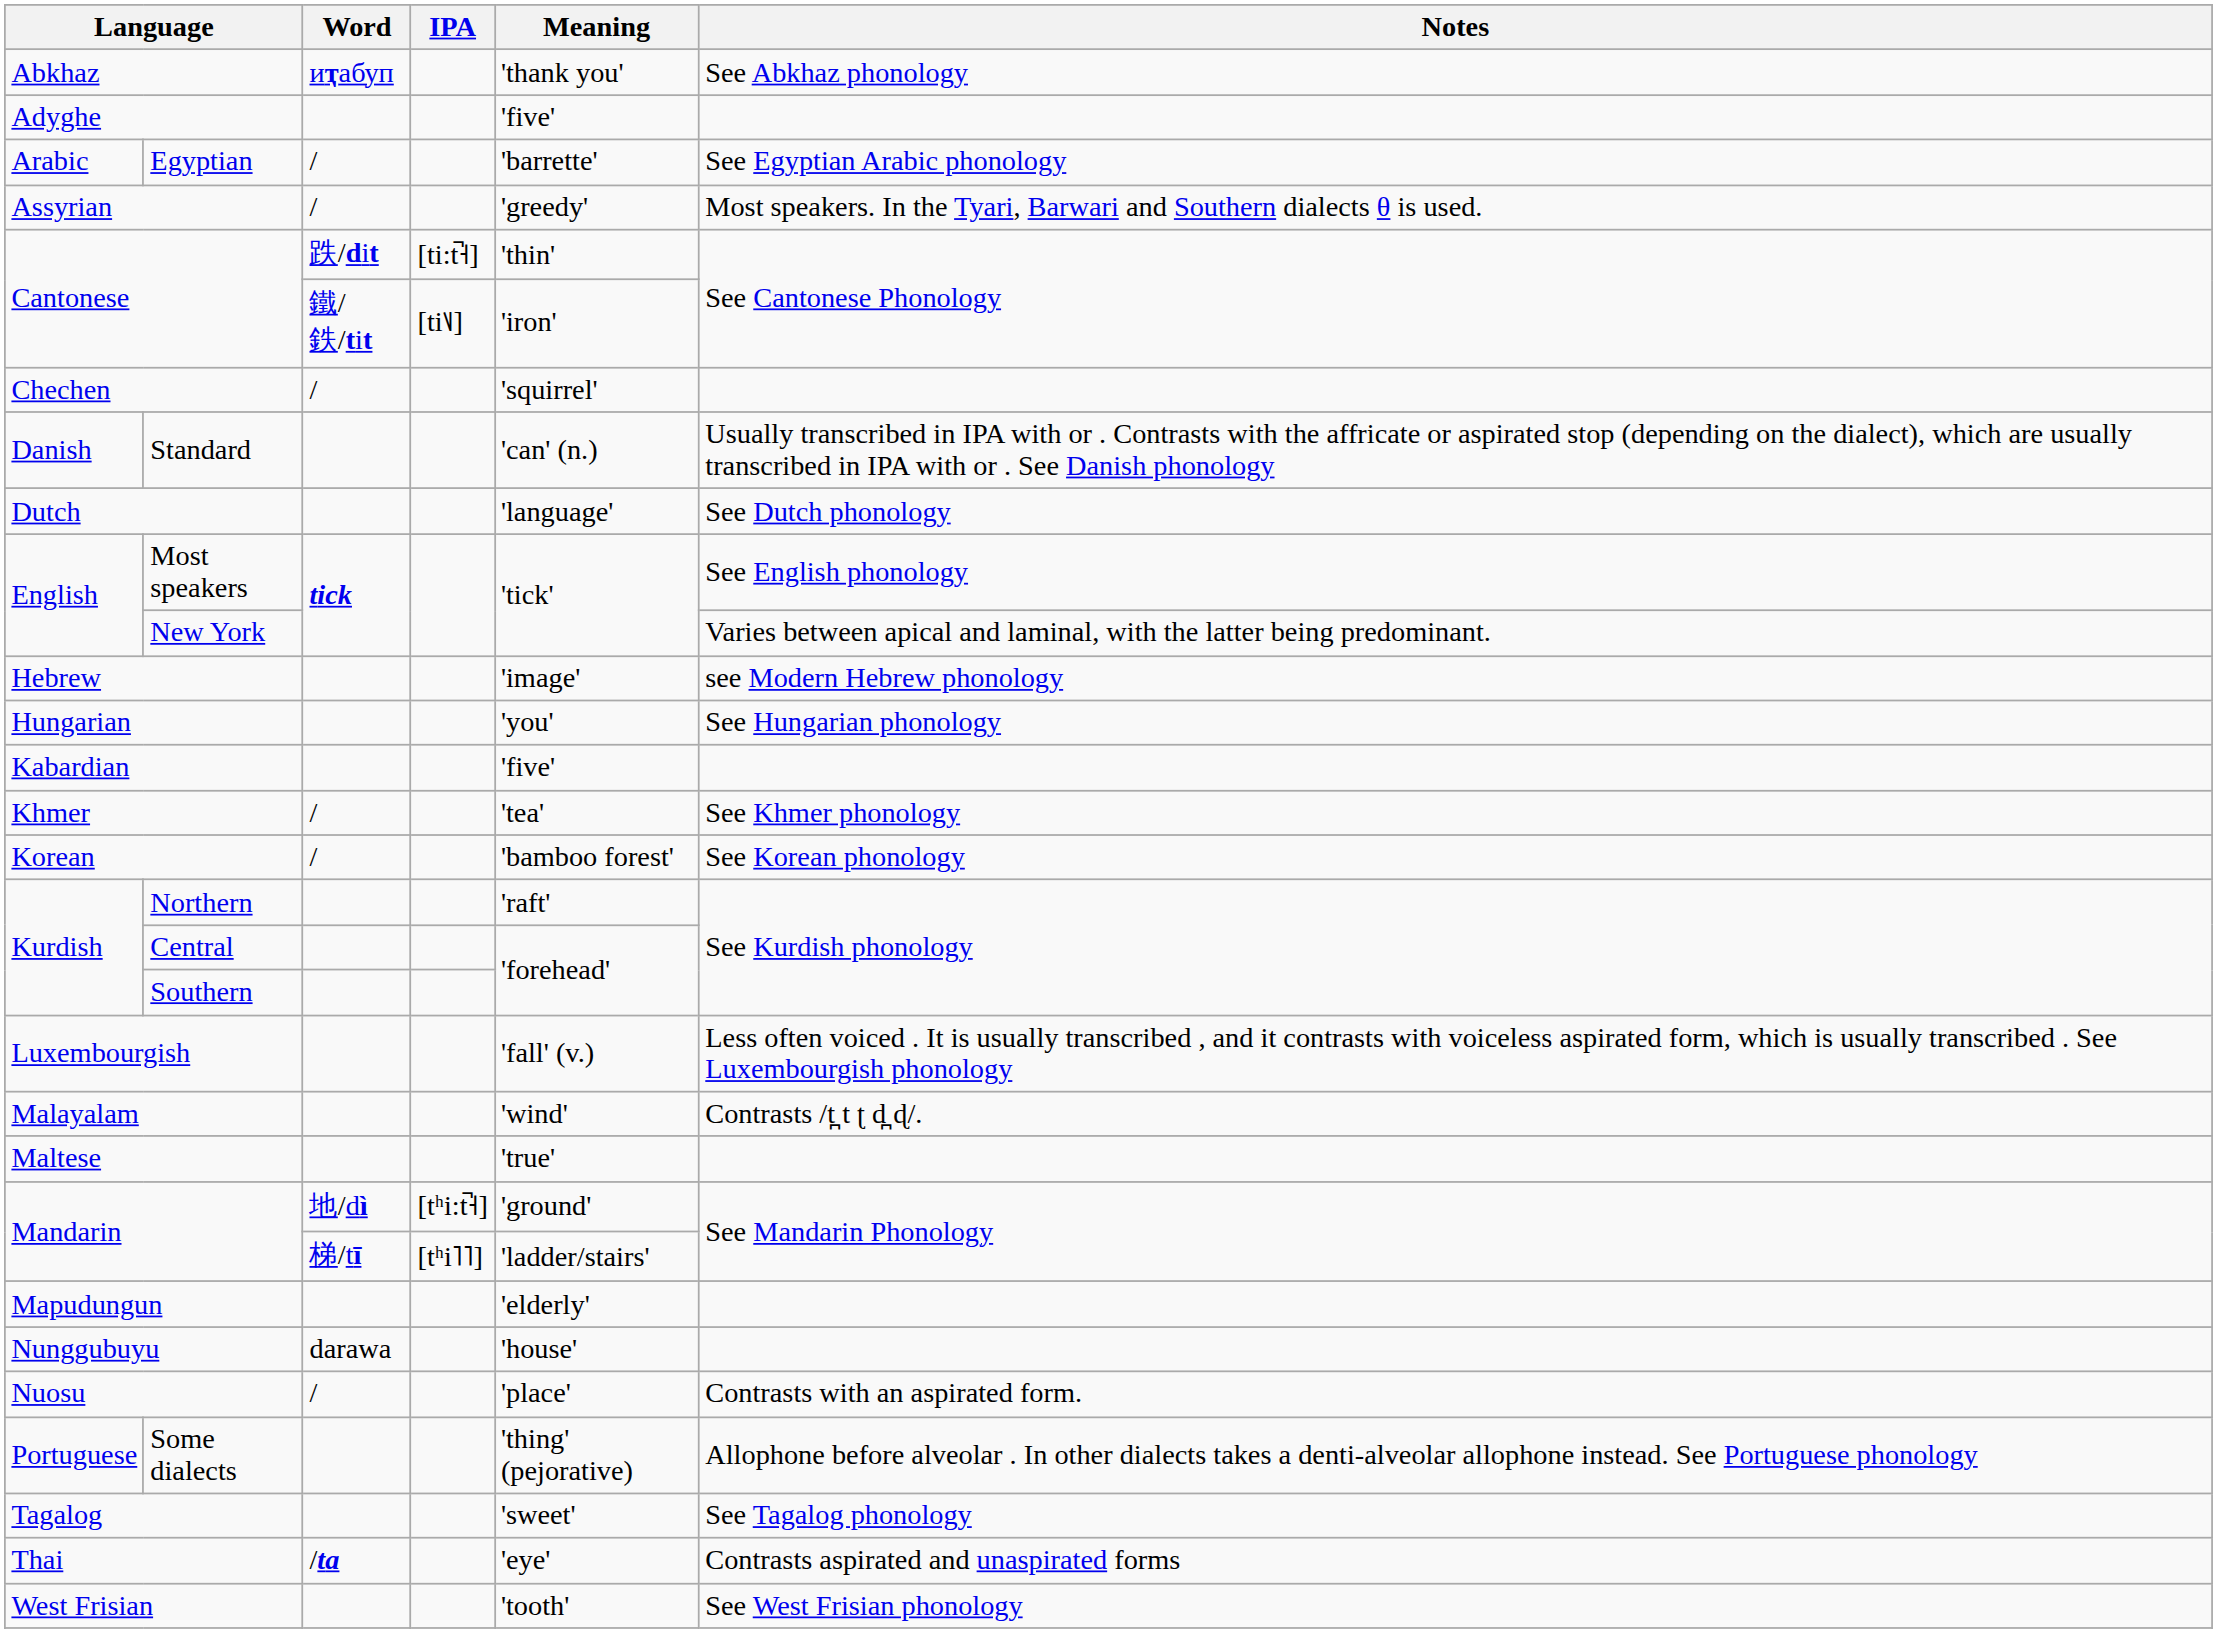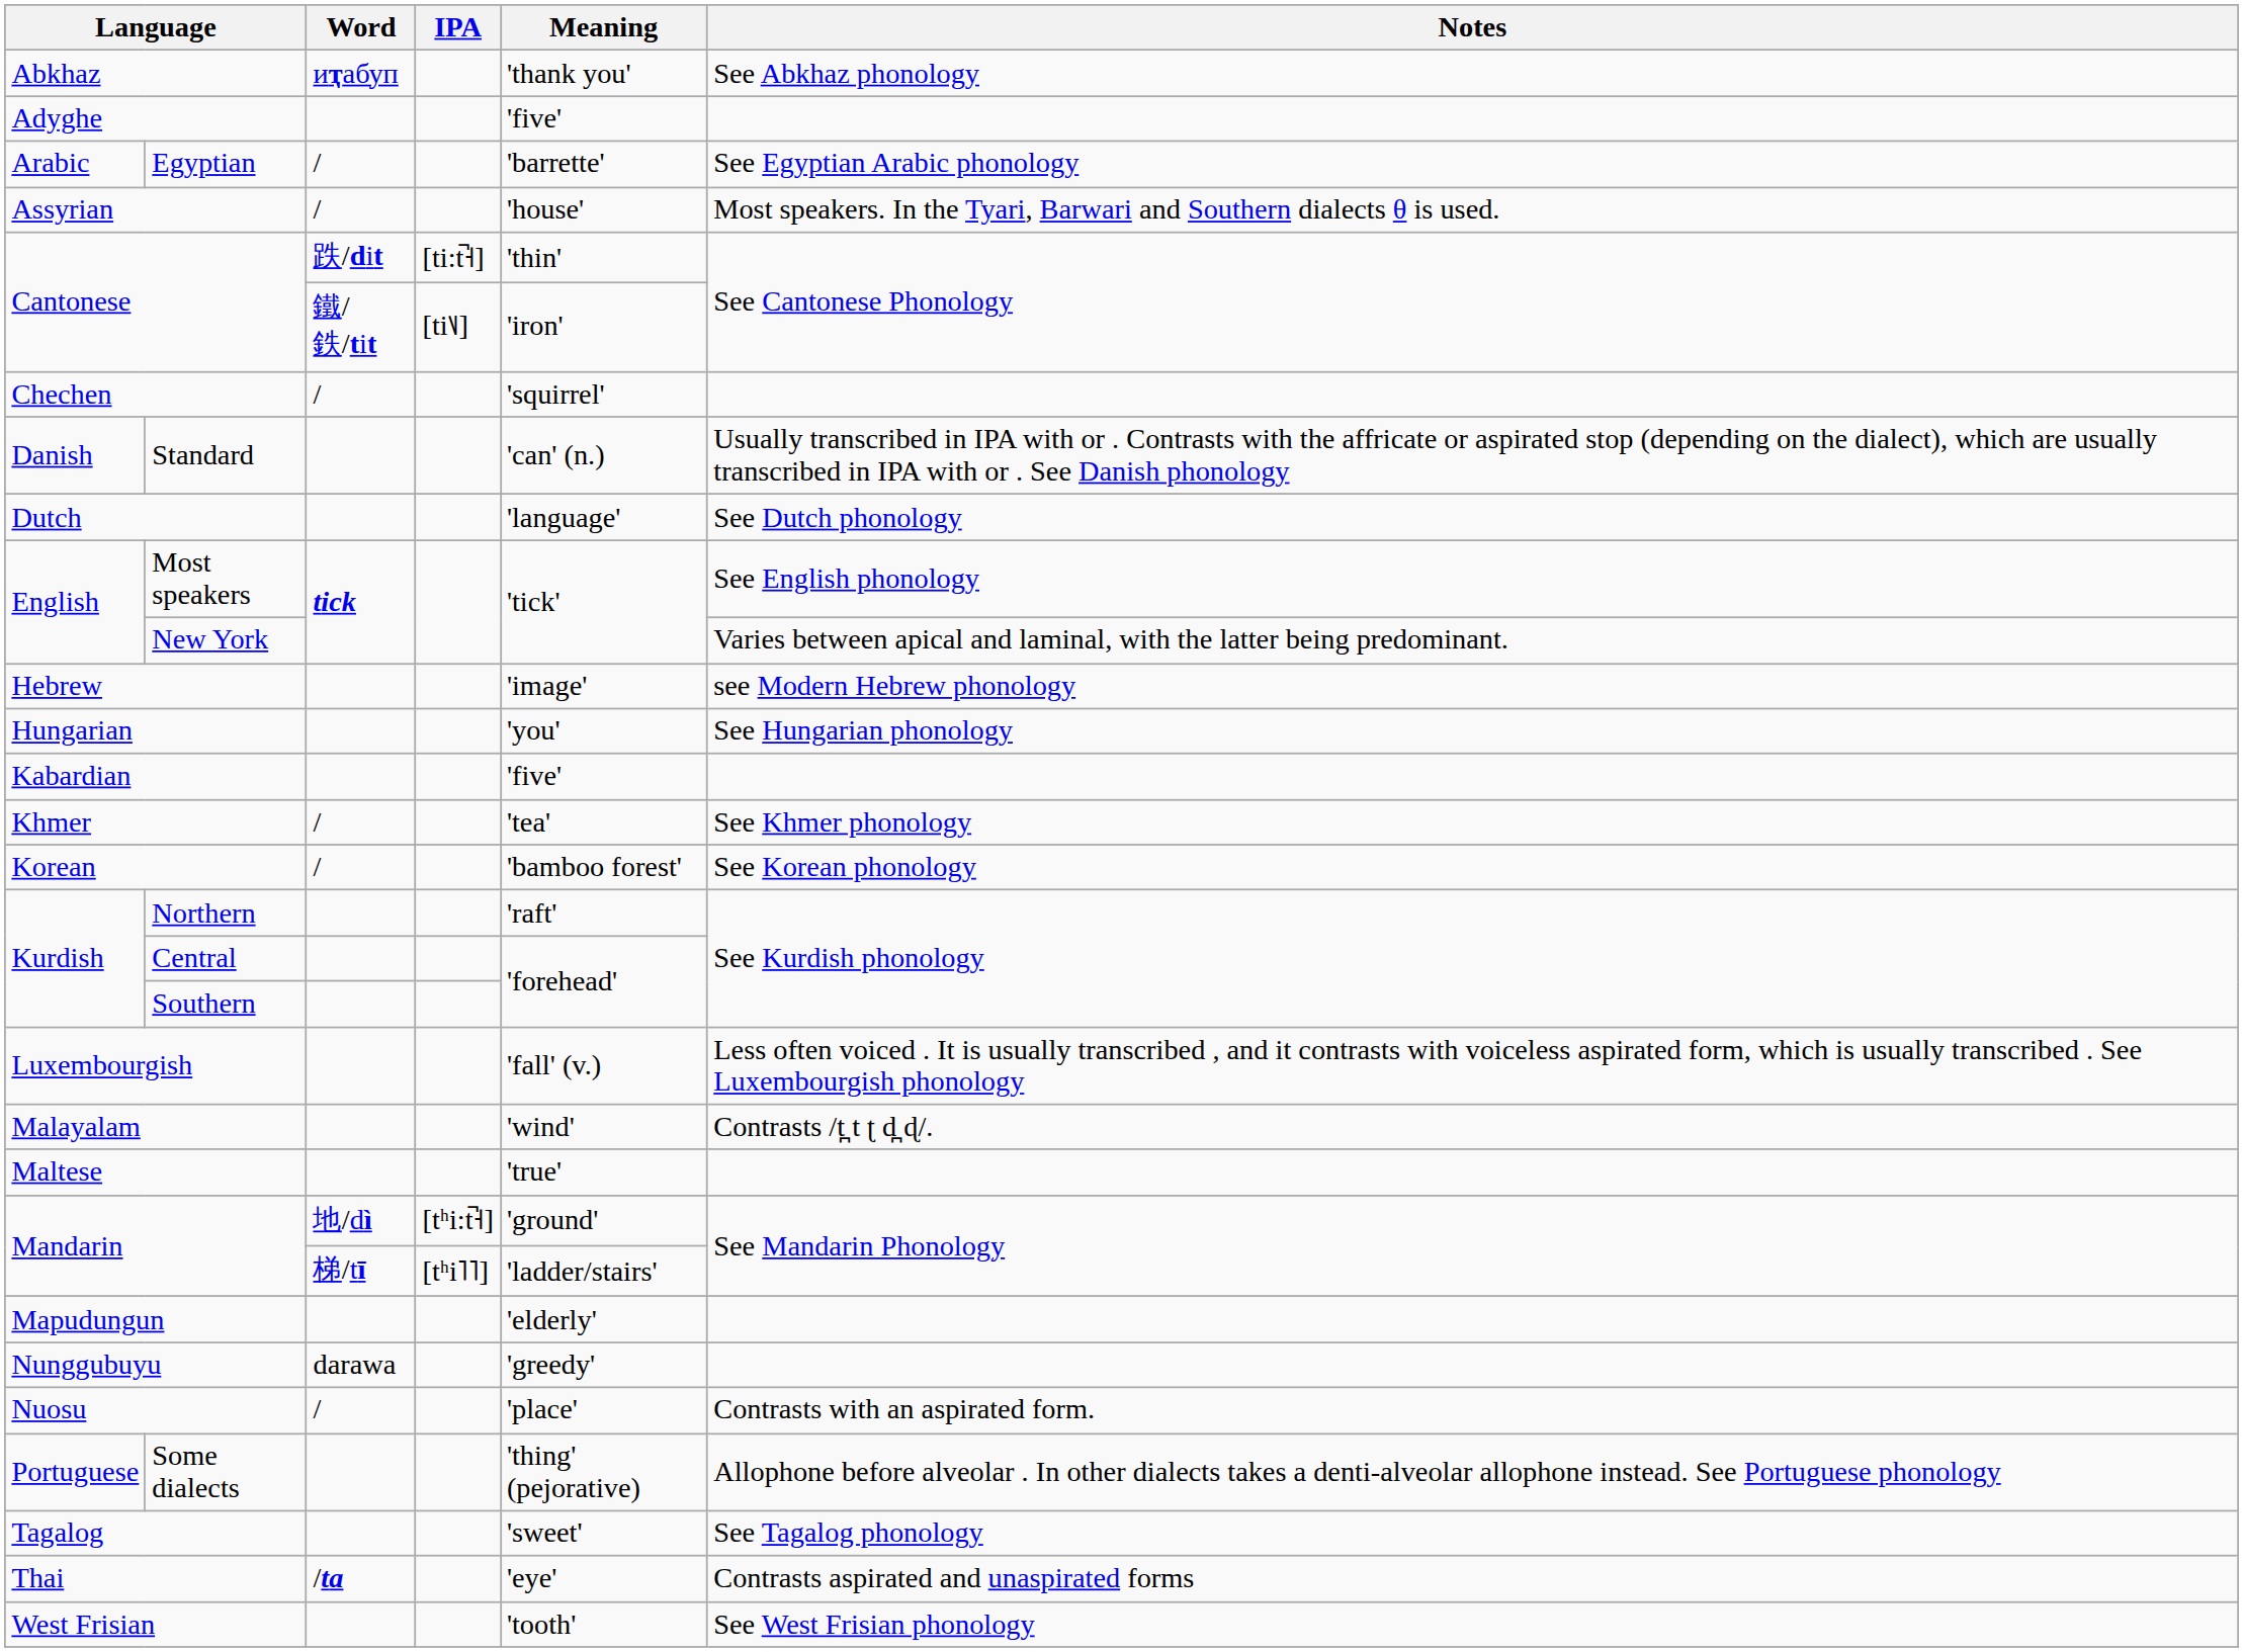Assyrian | Meaning: 'greedy' -> 'house'
Nunggubuyu | Meaning: 'house' -> 'greedy'
